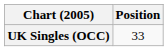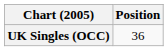UK Singles (OCC) | Position: 33 -> 36
